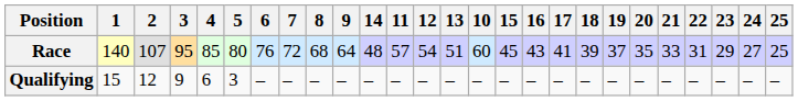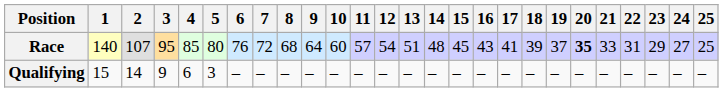columns swapped: 10 <-> 14
Race | 20: normal -> bold
Qualifying | 2: 12 -> 14
